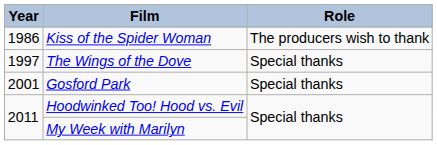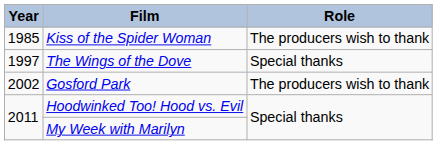Kiss of the Spider Woman | Year: 1986 -> 1985
Gosford Park | Year: 2001 -> 2002
Gosford Park | Role: Special thanks -> The producers wish to thank
